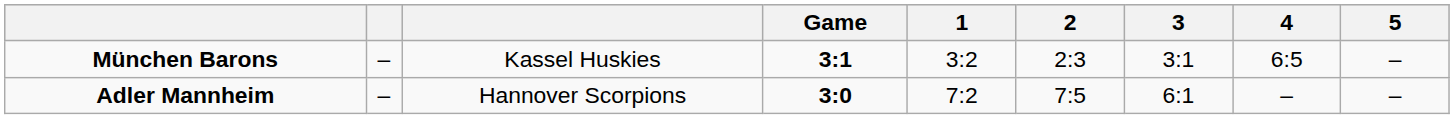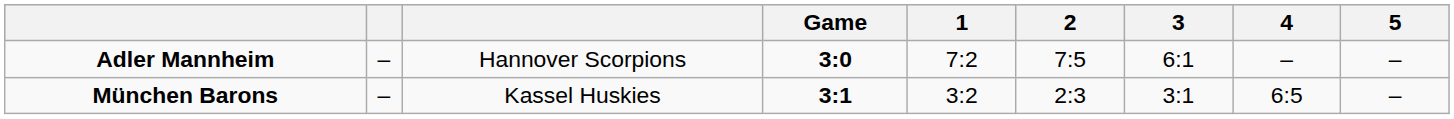rows swapped: Adler Mannheim <-> München Barons
